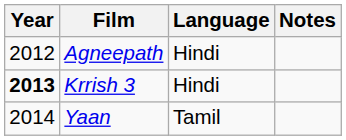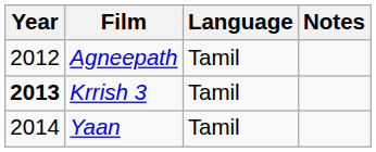Agneepath | Language: Hindi -> Tamil
Krrish 3 | Language: Hindi -> Tamil
